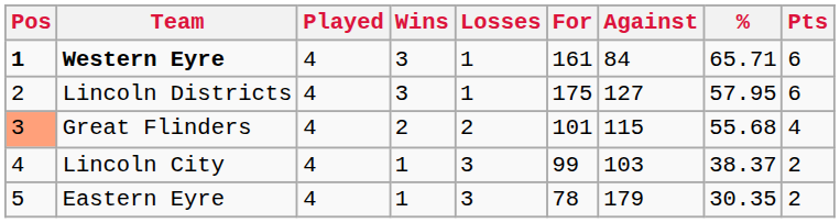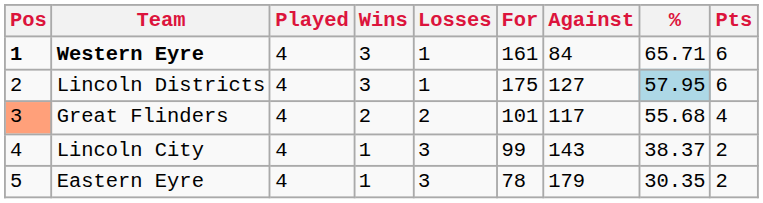Lincoln Districts | %: no background -> lightblue background
Great Flinders | Against: 115 -> 117
Lincoln City | Against: 103 -> 143
